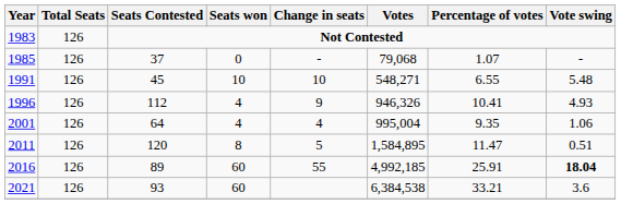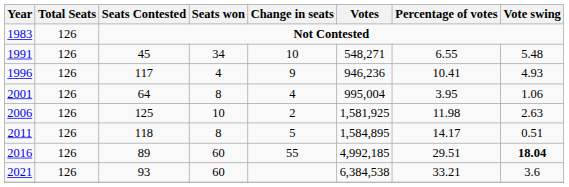- row: 1985 | 126 | 37 | 0 | - | 79,068 | 1.07 | -
1991 | Seats won: 10 -> 34
1996 | Seats Contested: 112 -> 117
1996 | Votes: 946,326 -> 946,236
2001 | Seats won: 4 -> 8
2001 | Percentage of votes: 9.35 -> 3.95
+ row: 2006 | 126 | 125 | 10 | 2 | 1,581,925 | 11.98 | 2.63
2011 | Seats Contested: 120 -> 118
2011 | Percentage of votes: 11.47 -> 14.17
2016 | Percentage of votes: 25.91 -> 29.51
